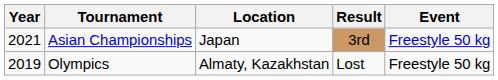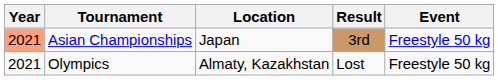Asian Championships | Year: no background -> lightsalmon background
Olympics | Year: 2019 -> 2021
